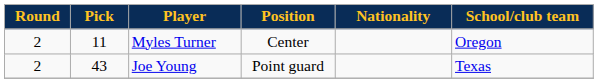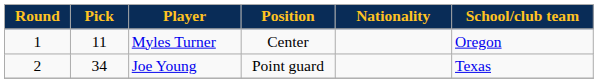Myles Turner | Round: 2 -> 1
Joe Young | Pick: 43 -> 34
